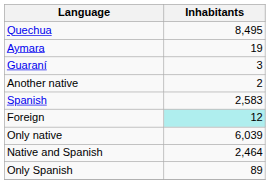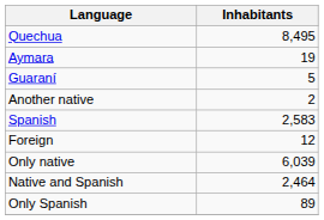Guaraní | Inhabitants: 3 -> 5
Foreign | Inhabitants: paleturquoise background -> no background
